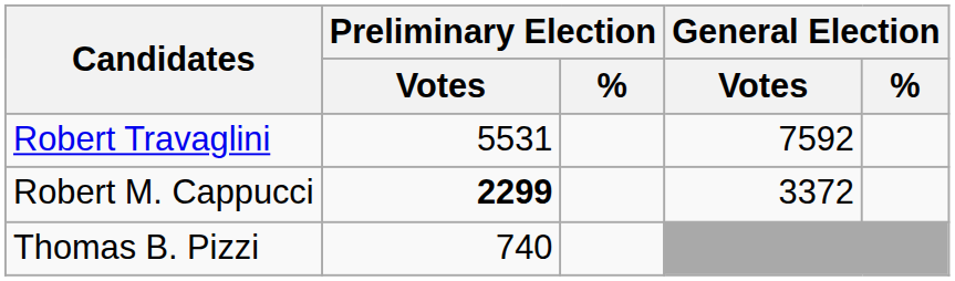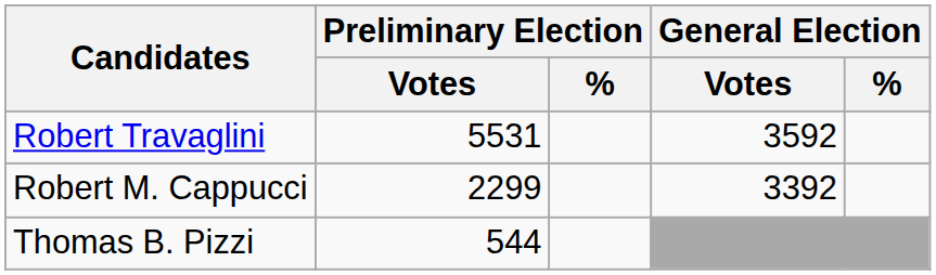Robert Travaglini | General Election / Votes: 7592 -> 3592
Robert M. Cappucci | Preliminary Election / Votes: bold -> normal
Robert M. Cappucci | General Election / Votes: 3372 -> 3392
Thomas B. Pizzi | Preliminary Election / Votes: 740 -> 544
